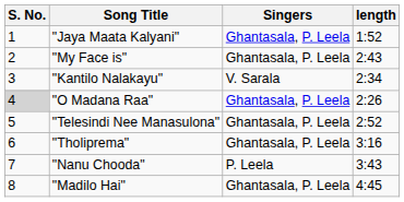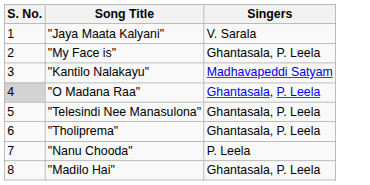- column: length | 1:52 | 2:43 | 2:34 | 2:26 | 2:52 | 3:16 | 3:43 | 4:45
"Jaya Maata Kalyani" | Singers: Ghantasala, P. Leela -> V. Sarala
"Kantilo Nalakayu" | Singers: V. Sarala -> Madhavapeddi Satyam
